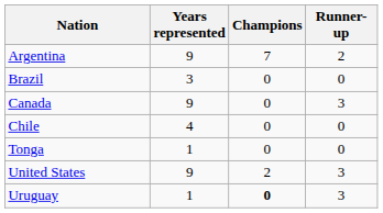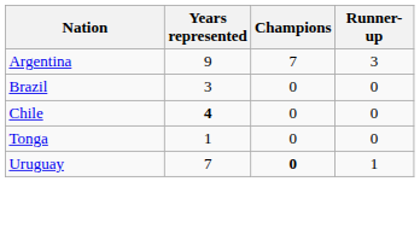Argentina | Runner-up: 2 -> 3
- row: Canada | 9 | 0 | 3
Chile | Years represented: normal -> bold
- row: United States | 9 | 2 | 3
Uruguay | Years represented: 1 -> 7
Uruguay | Runner-up: 3 -> 1
